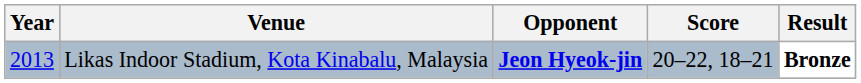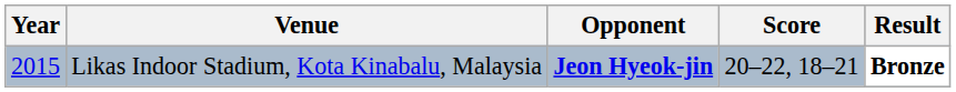Likas Indoor Stadium, Kota Kinabalu, Malaysia | Year: 2013 -> 2015
